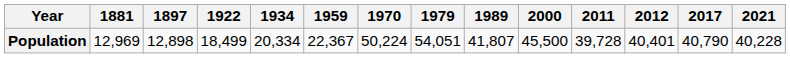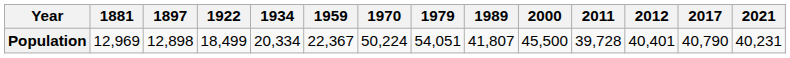Population | 2021: 40,228 -> 40,231
